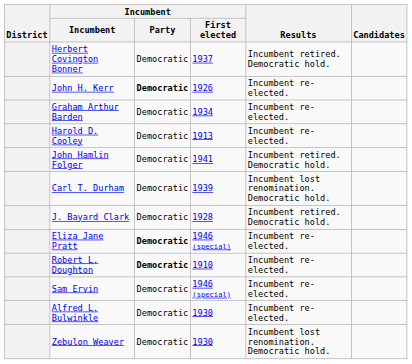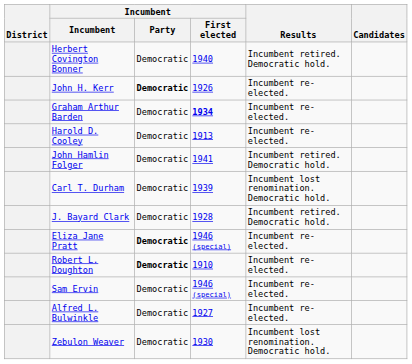Herbert Covington Bonner | Incumbent / First elected: 1937 -> 1940
Graham Arthur Barden | Incumbent / First elected: normal -> bold
Alfred L. Bulwinkle | Incumbent / First elected: 1930 -> 1927
